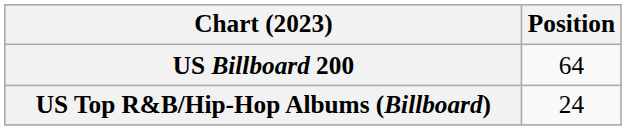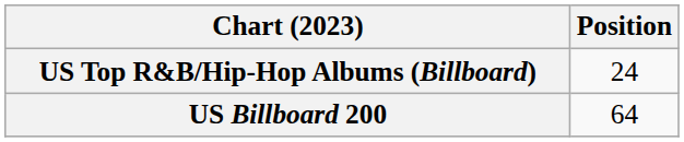rows swapped: US Billboard 200 <-> US Top R&B/Hip-Hop Albums (Billboard)
